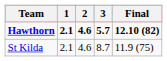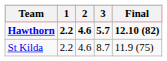Hawthorn | 1: 2.1 -> 2.2
St Kilda | 1: 2.1 -> 2.2
